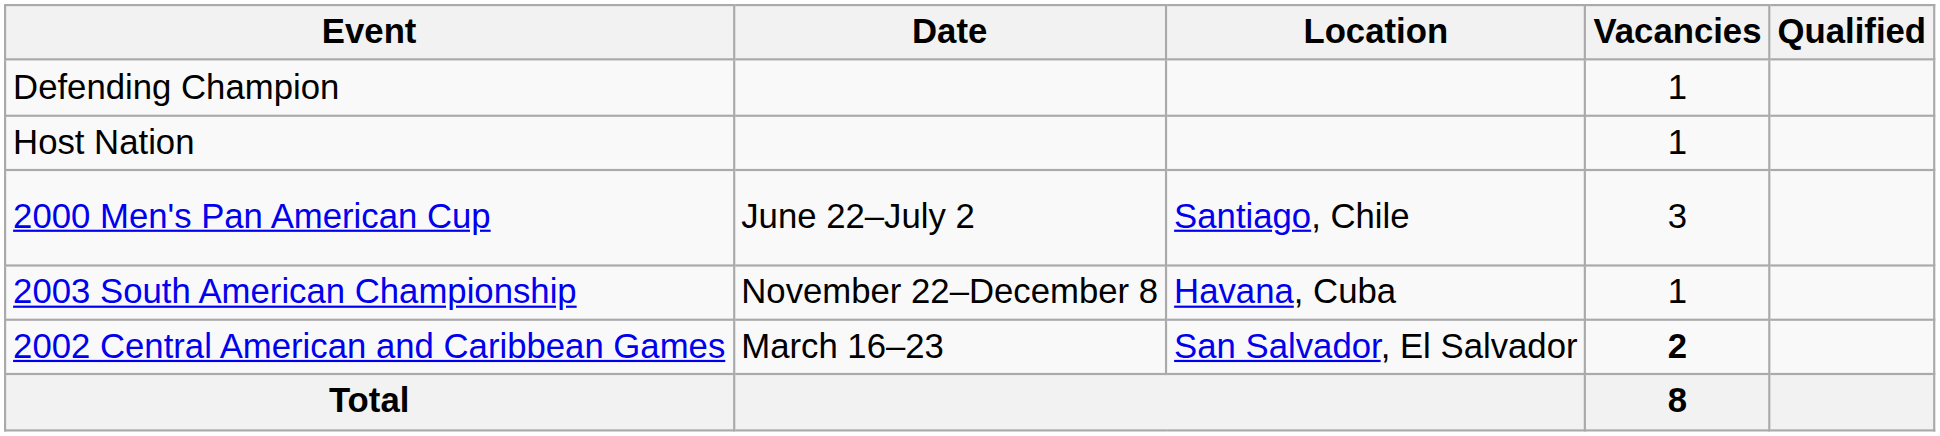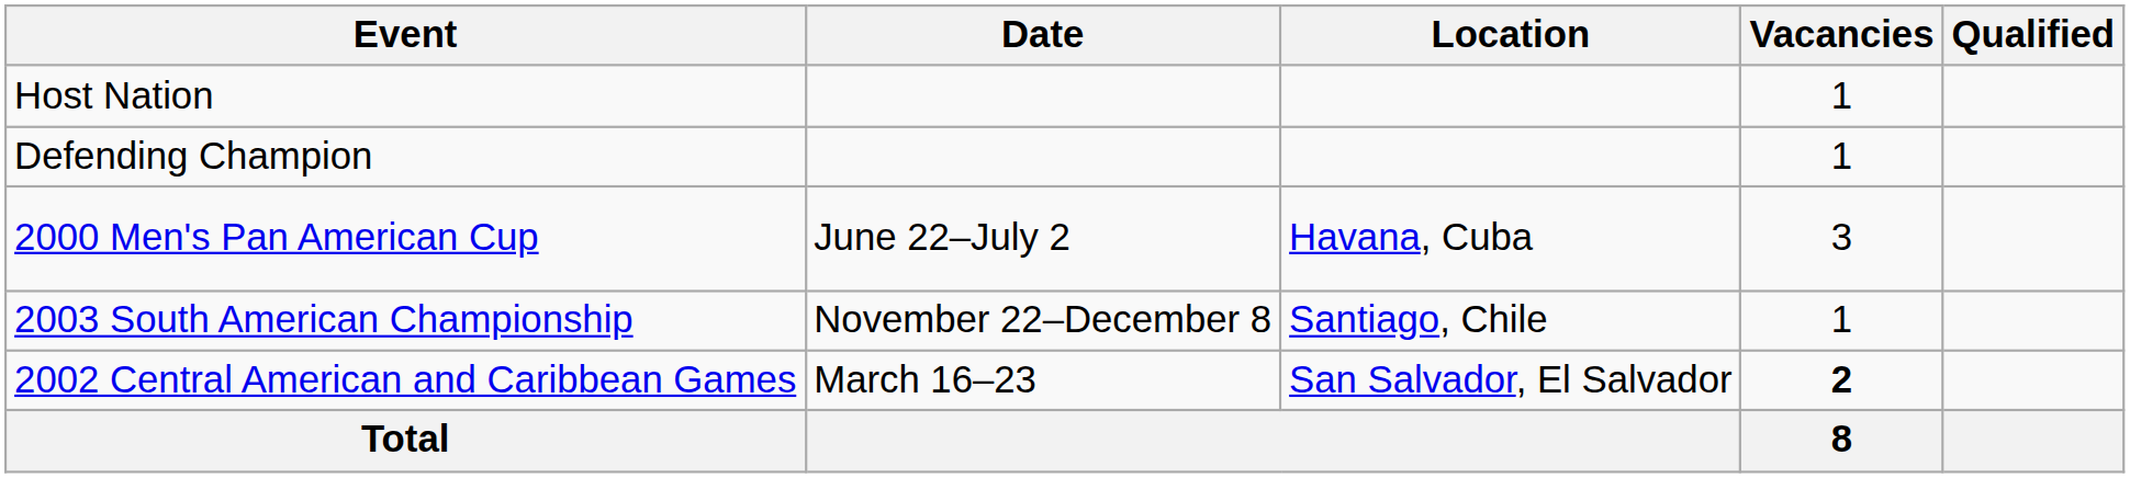rows swapped: Host Nation <-> Defending Champion
2000 Men's Pan American Cup | Location: Santiago, Chile -> Havana, Cuba
2003 South American Championship | Location: Havana, Cuba -> Santiago, Chile
